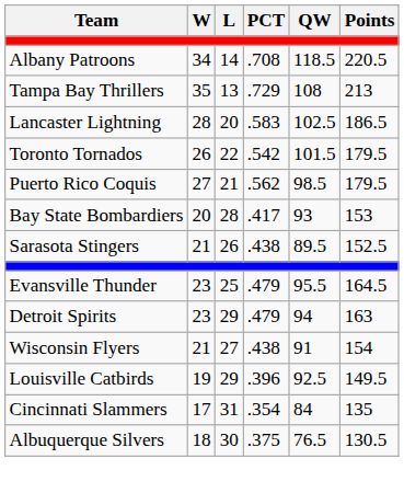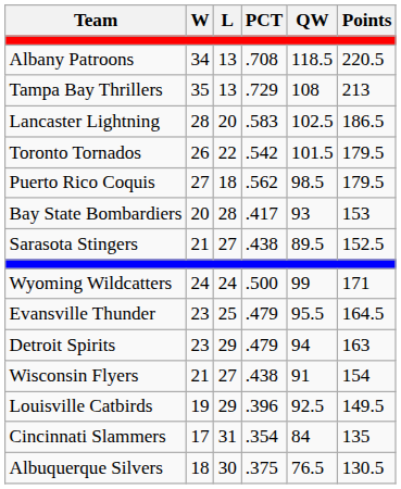Albany Patroons | L: 14 -> 13
Puerto Rico Coquis | L: 21 -> 18
Sarasota Stingers | L: 26 -> 27
+ row: Wyoming Wildcatters | 24 | 24 | .500 | 99 | 171
